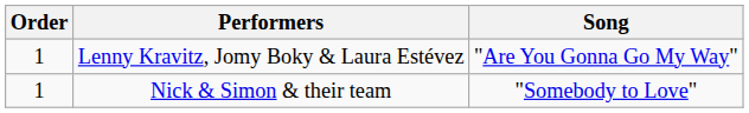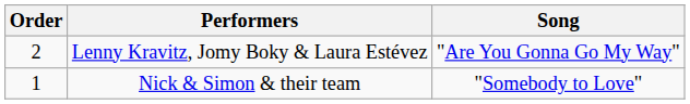Lenny Kravitz, Jomy Boky & Laura Estévez | Order: 1 -> 2
